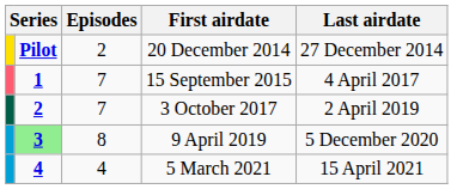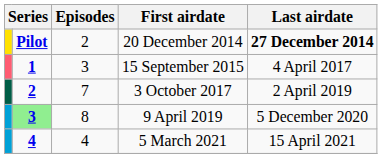20 December 2014 | Last airdate: normal -> bold
15 September 2015 | Episodes: 7 -> 3
